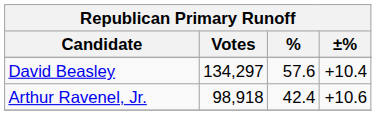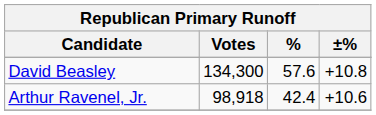David Beasley | Votes: 134,297 -> 134,300
David Beasley | ±%: +10.4 -> +10.8
